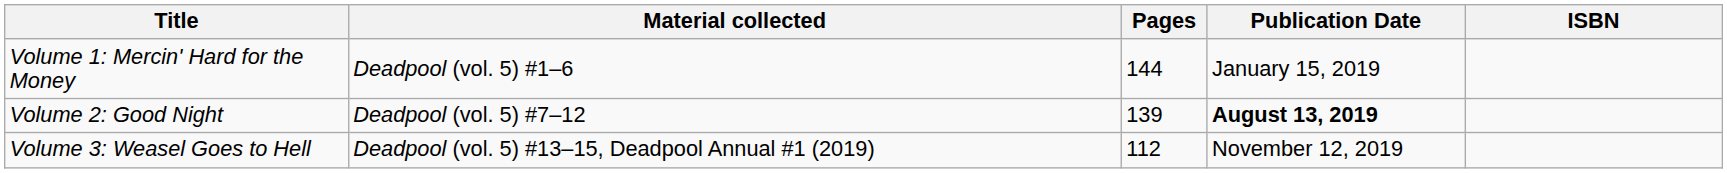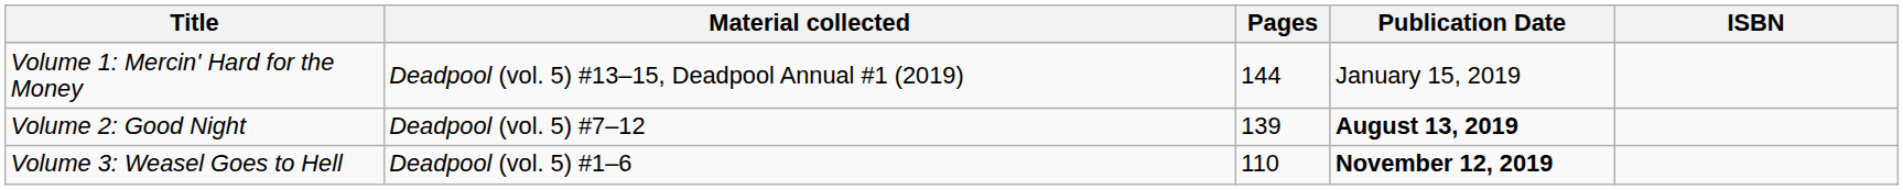Volume 1: Mercin' Hard for the Money | Material collected: Deadpool (vol. 5) #1–6 -> Deadpool (vol. 5) #13–15, Deadpool Annual #1 (2019)
Volume 3: Weasel Goes to Hell | Material collected: Deadpool (vol. 5) #13–15, Deadpool Annual #1 (2019) -> Deadpool (vol. 5) #1–6
Volume 3: Weasel Goes to Hell | Pages: 112 -> 110
Volume 3: Weasel Goes to Hell | Publication Date: normal -> bold
